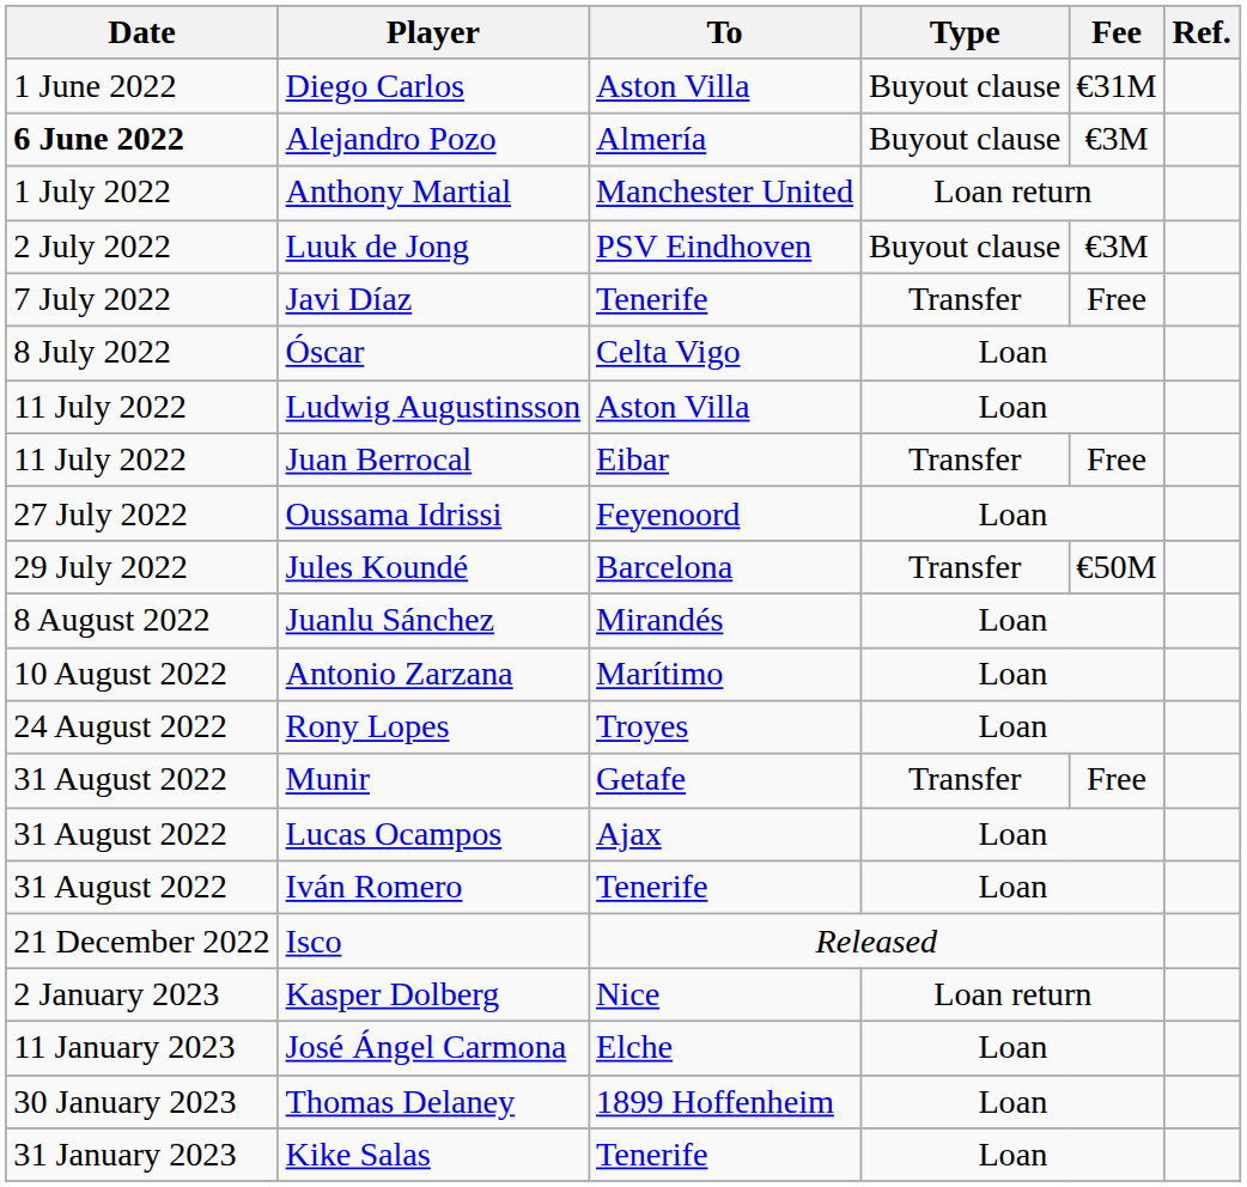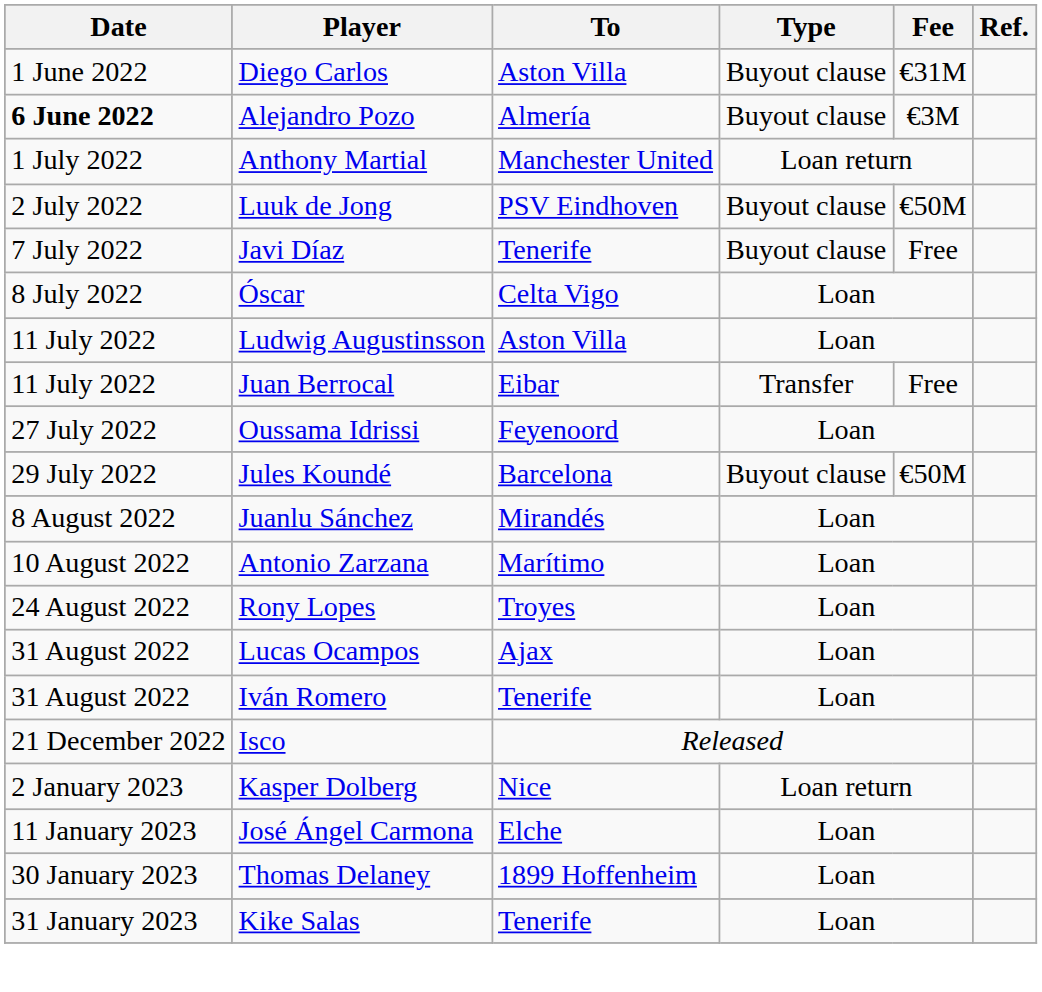Luuk de Jong | Fee: €3M -> €50M
Javi Díaz | Type: Transfer -> Buyout clause
Jules Koundé | Type: Transfer -> Buyout clause
- row: 31 August 2022 | Munir | Getafe | Transfer | Free
